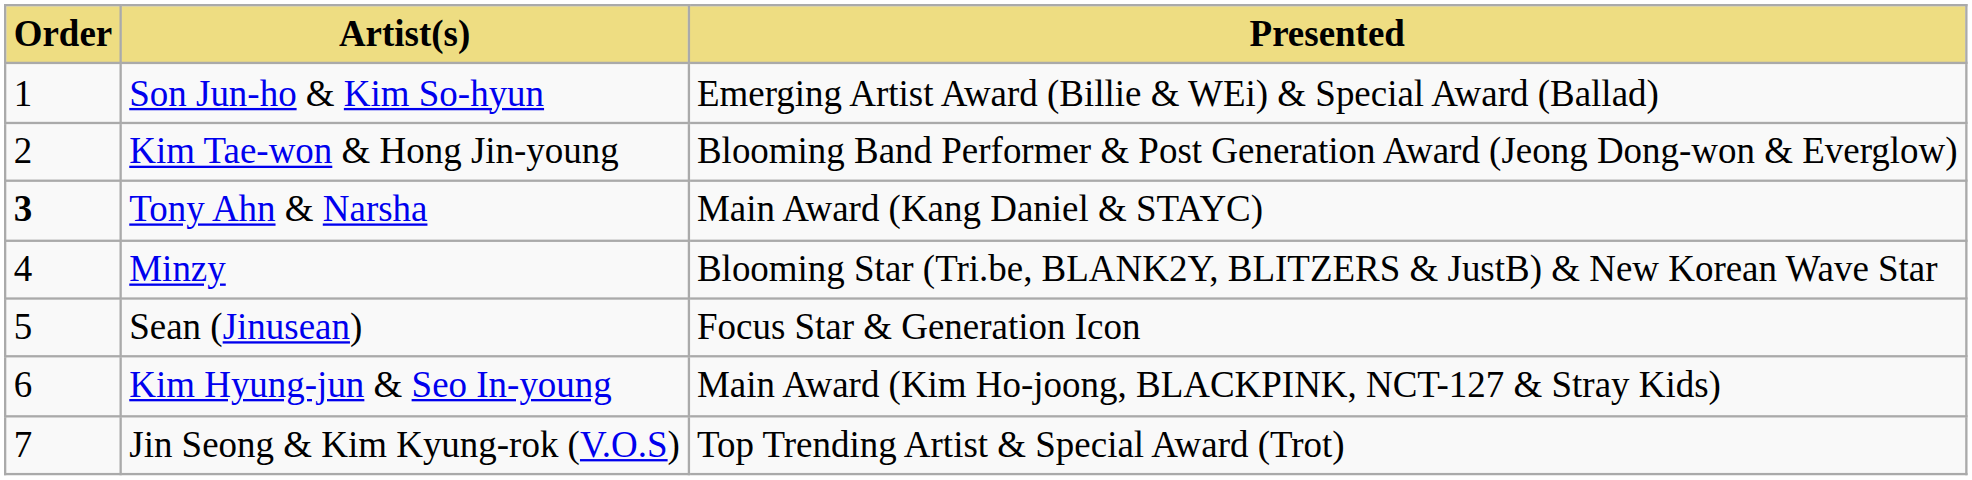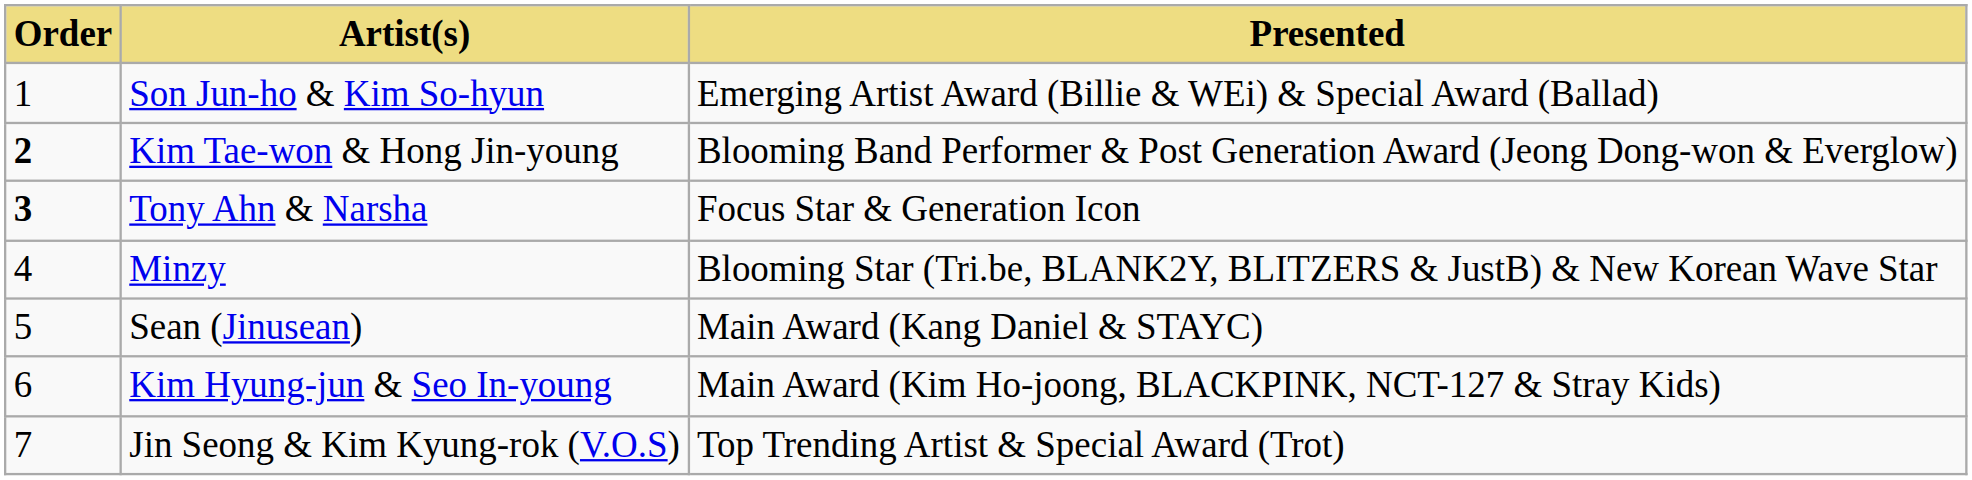Kim Tae-won & Hong Jin-young | Order: normal -> bold
Tony Ahn & Narsha | Presented: Main Award (Kang Daniel & STAYC) -> Focus Star & Generation Icon
Sean (Jinusean) | Presented: Focus Star & Generation Icon -> Main Award (Kang Daniel & STAYC)
